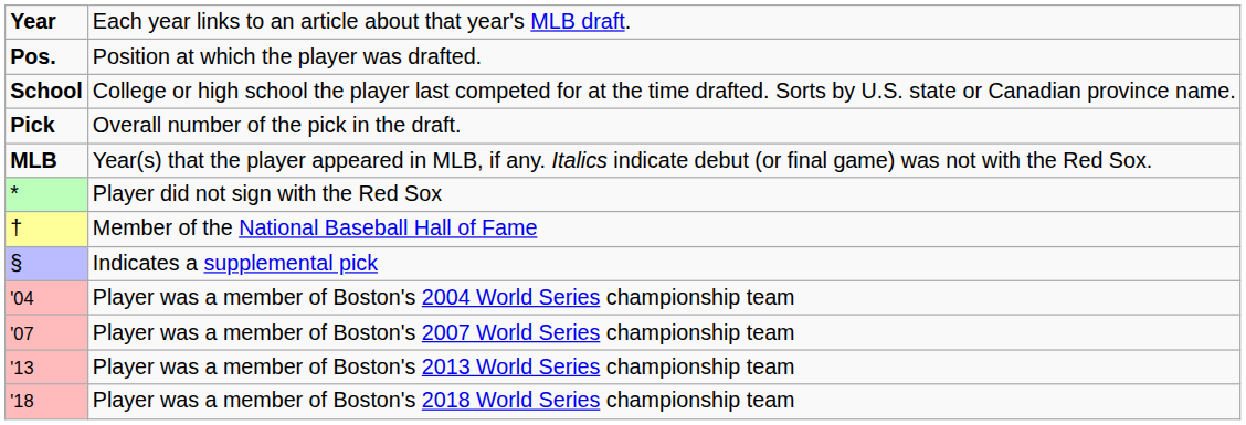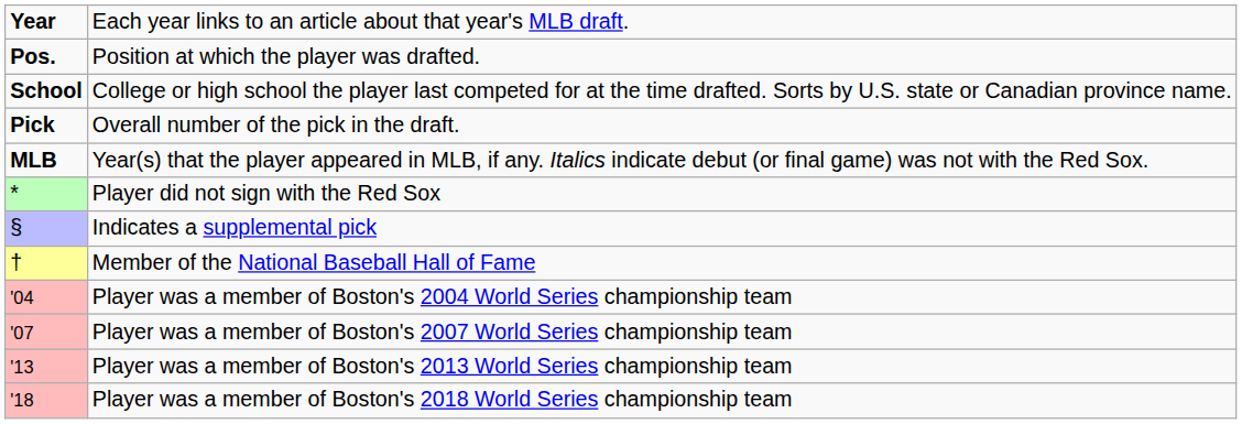rows swapped: Indicates a supplemental pick <-> Member of the National Baseball Hall of Fame
